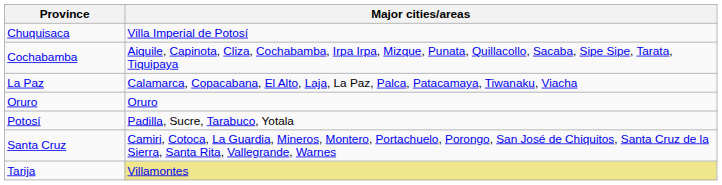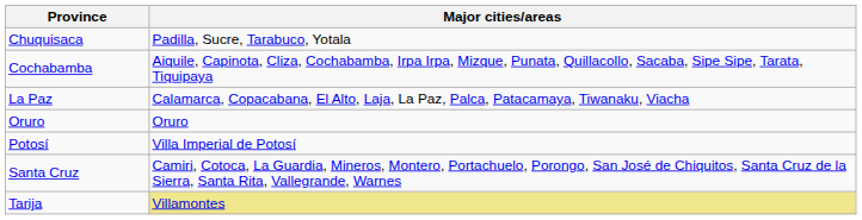Chuquisaca | Major cities/areas: Villa Imperial de Potosí -> Padilla, Sucre, Tarabuco, Yotala
Potosí | Major cities/areas: Padilla, Sucre, Tarabuco, Yotala -> Villa Imperial de Potosí
